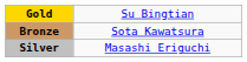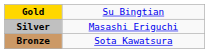rows swapped: Silver <-> Bronze
